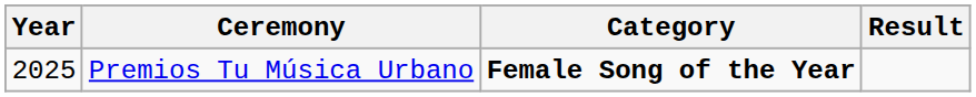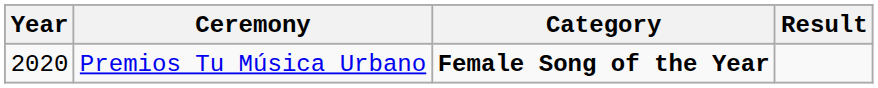Premios Tu Música Urbano | Year: 2025 -> 2020
